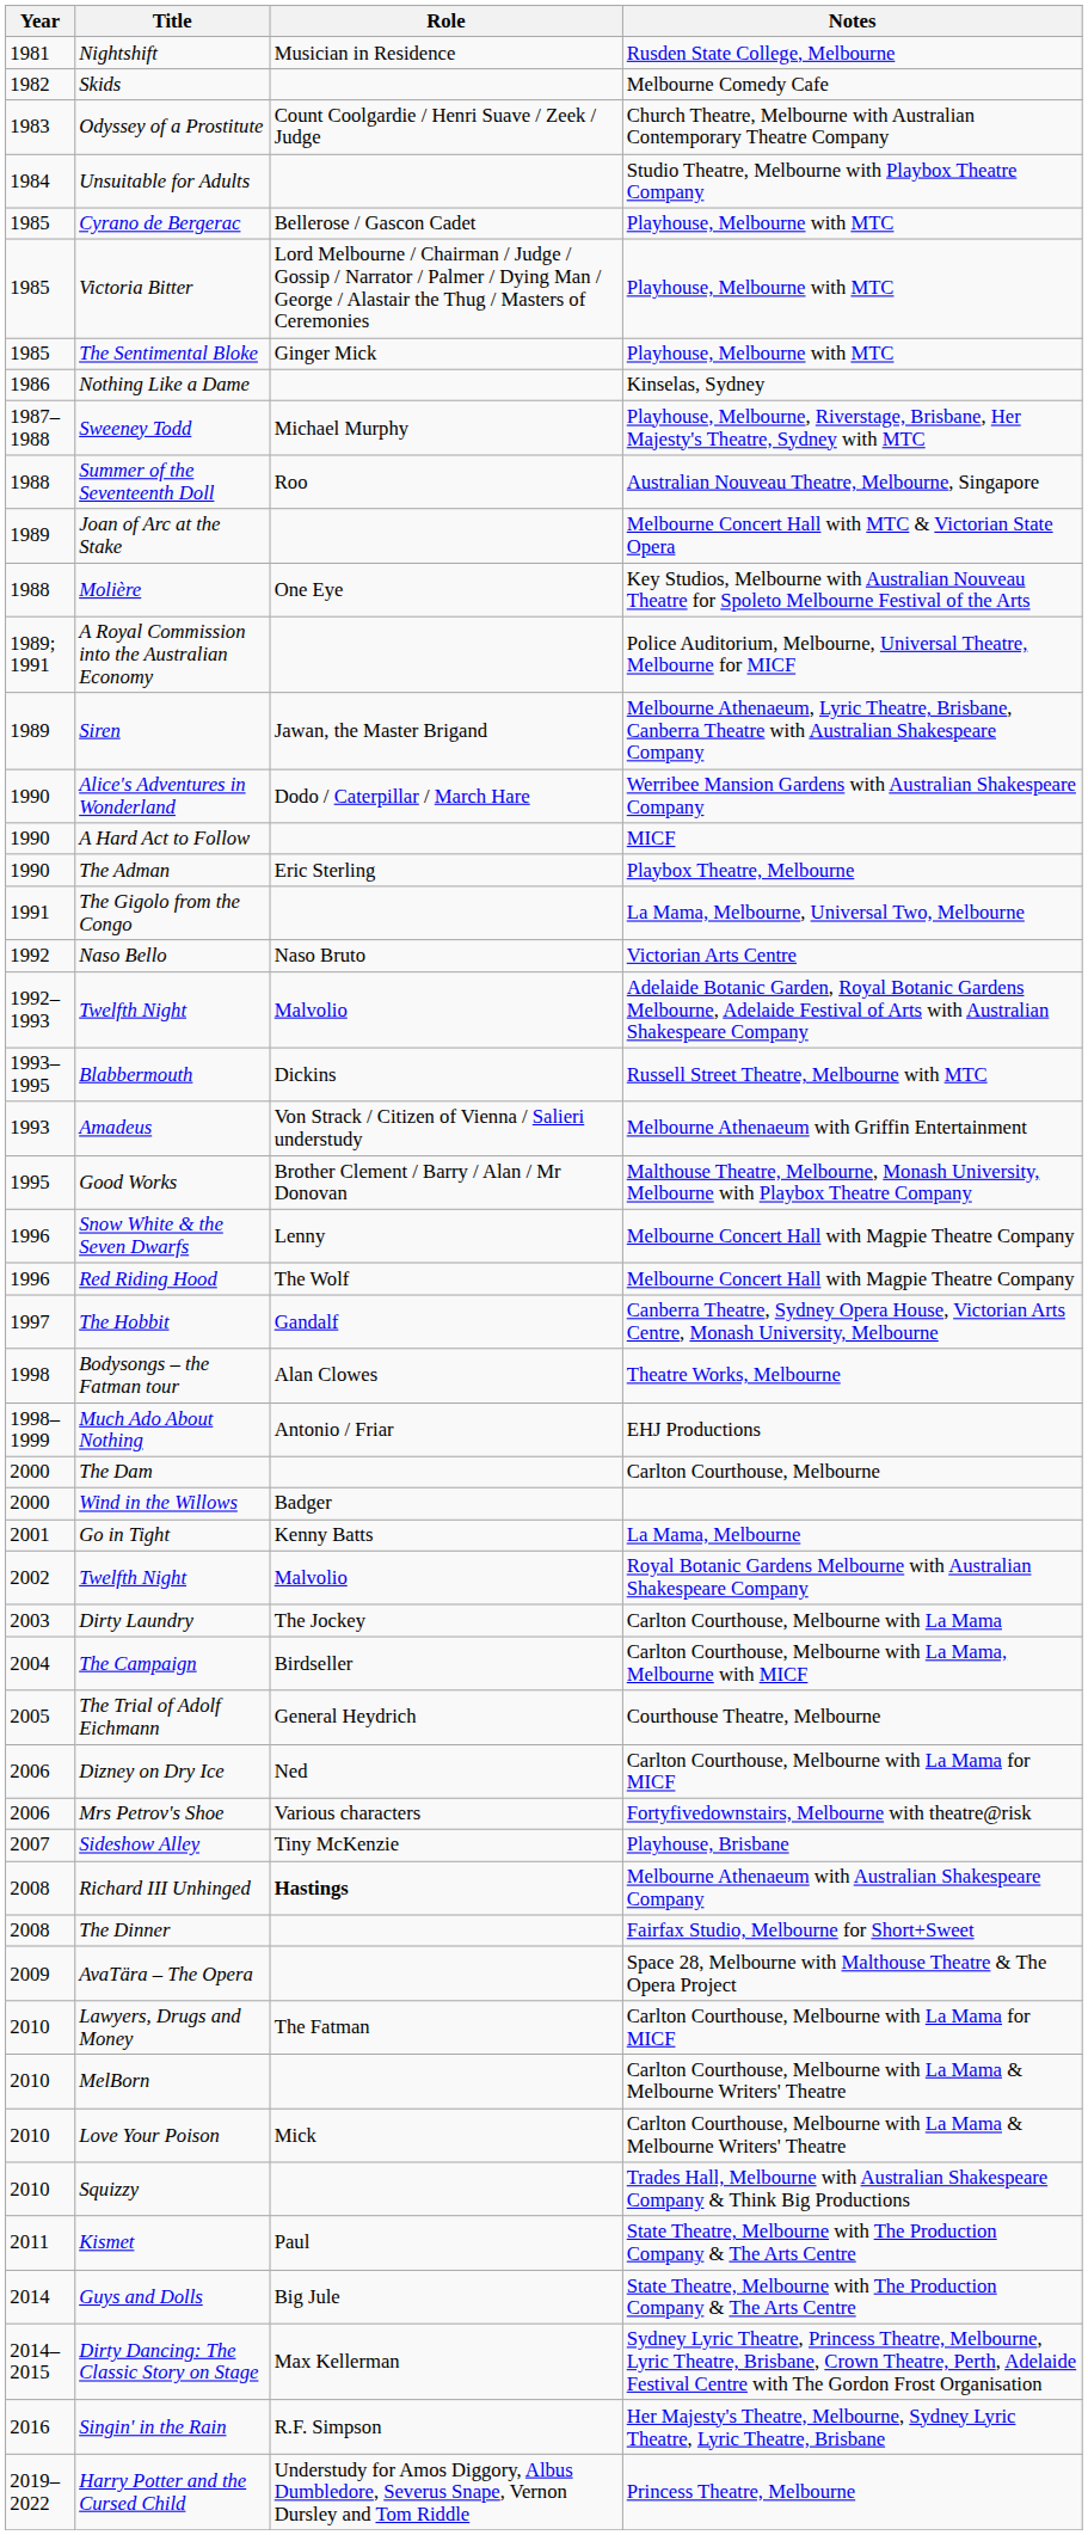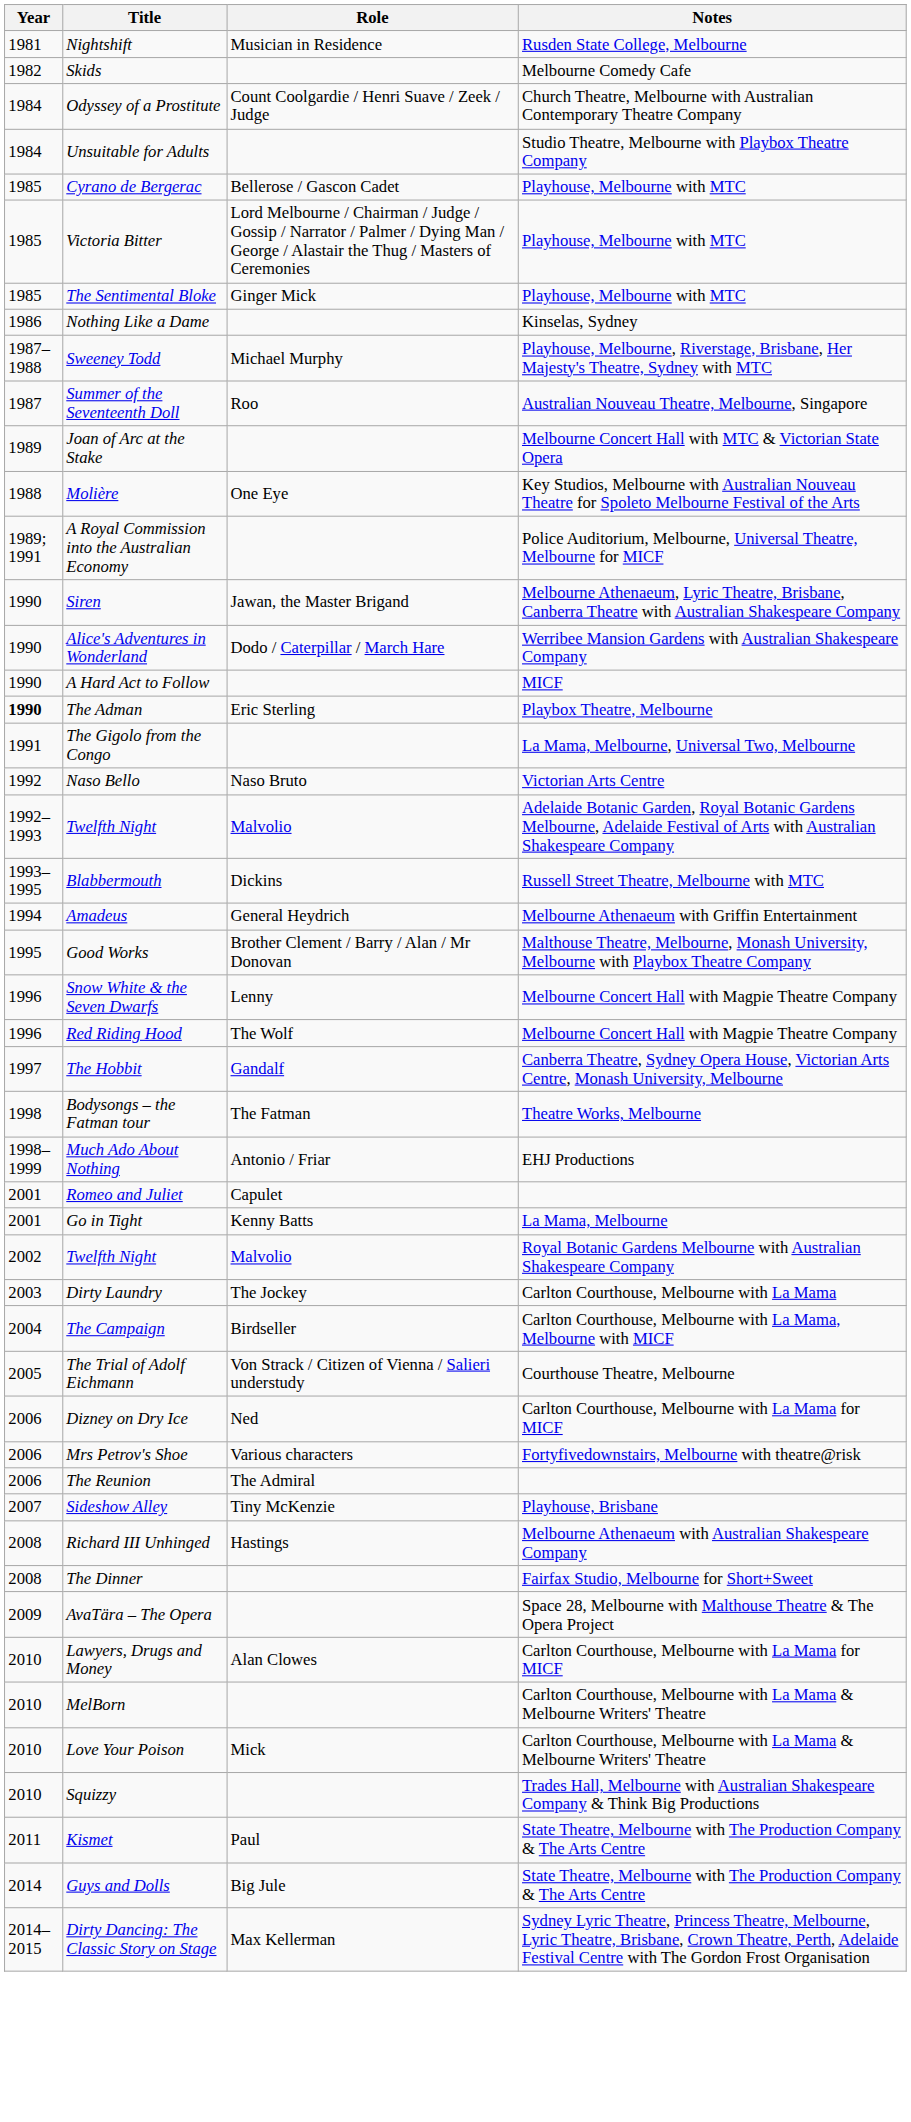Odyssey of a Prostitute | Year: 1983 -> 1984
Summer of the Seventeenth Doll | Year: 1988 -> 1987
Siren | Year: 1989 -> 1990
The Adman | Year: normal -> bold
Amadeus | Year: 1993 -> 1994
Amadeus | Role: Von Strack / Citizen of Vienna / Salieri understudy -> General Heydrich
Bodysongs – the Fatman tour | Role: Alan Clowes -> The Fatman
- row: 2000 | The Dam | Carlton Courthouse, Melbourne
- row: 2000 | Wind in the Willows | Badger
+ row: 2001 | Romeo and Juliet | Capulet
The Trial of Adolf Eichmann | Role: General Heydrich -> Von Strack / Citizen of Vienna / Salieri understudy
+ row: 2006 | The Reunion | The Admiral
Richard III Unhinged | Role: bold -> normal
Lawyers, Drugs and Money | Role: The Fatman -> Alan Clowes
- row: 2016 | Singin' in the Rain | R.F. Simpson | Her Majesty's Theatre, Melbourne, Sydney Lyric Theatre, Lyric Theatre, Brisbane
- row: 2019–2022 | Harry Potter and the Cursed Child | Understudy for Amos Diggory, Albus Dumbledore, Severus Snape, Vernon Dursley and Tom Riddle | Princess Theatre, Melbourne
